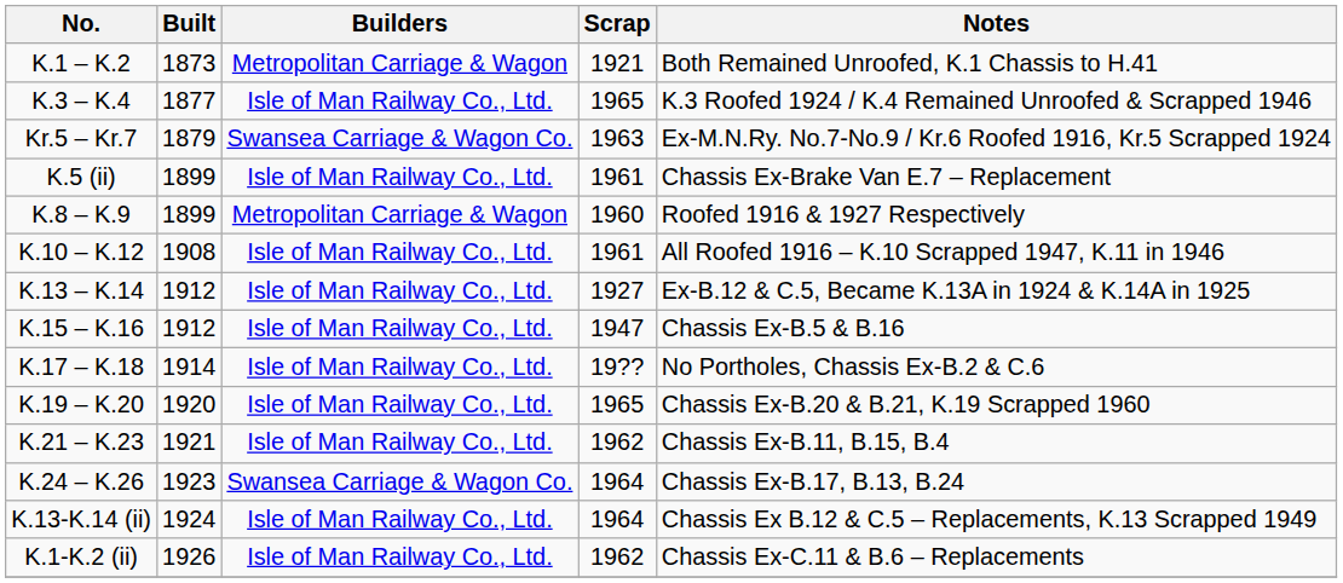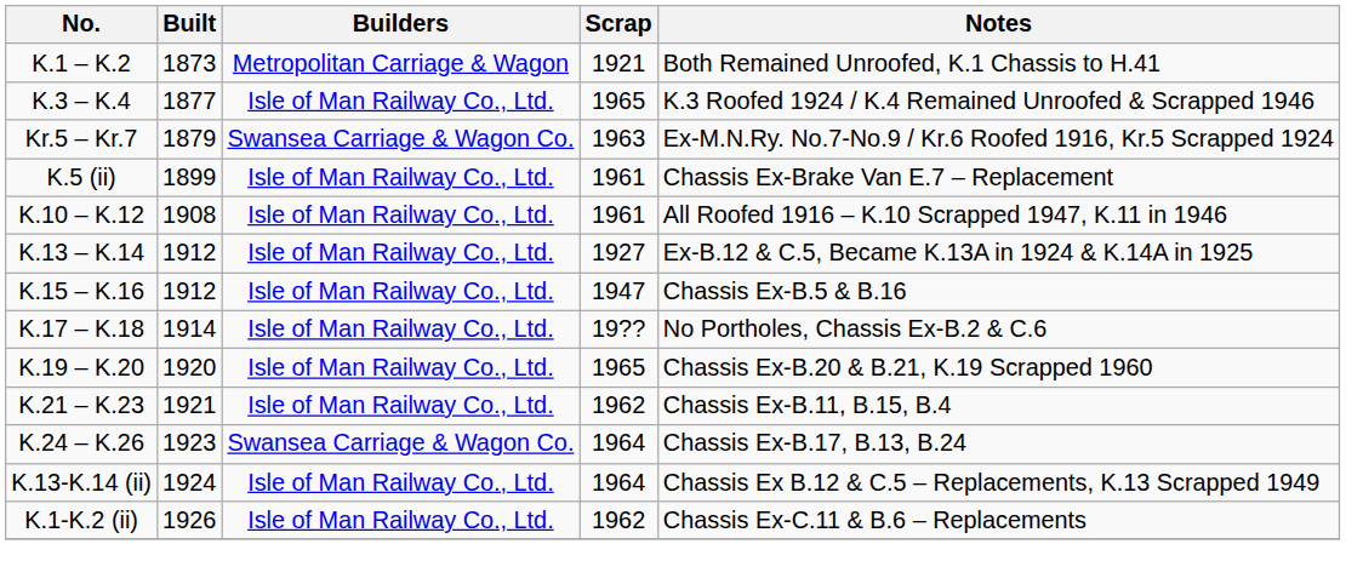- row: K.8 – K.9 | 1899 | Metropolitan Carriage & Wagon | 1960 | Roofed 1916 & 1927 Respectively
